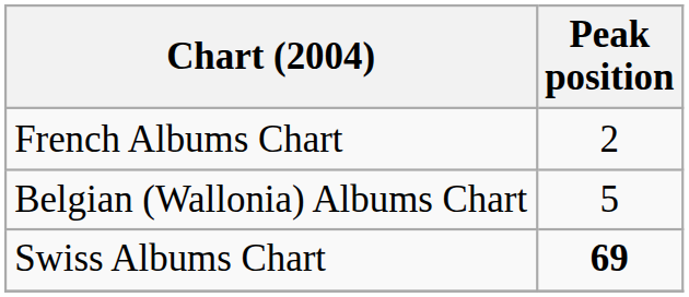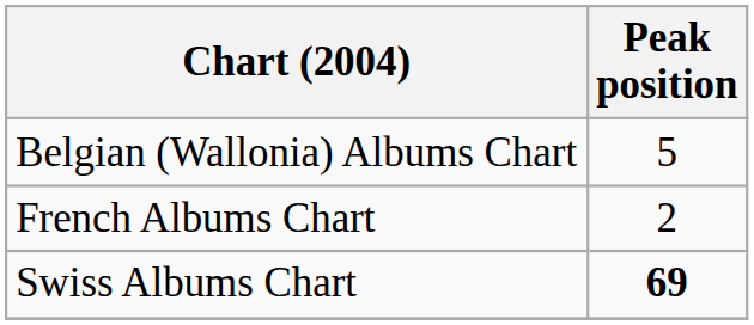rows swapped: Belgian (Wallonia) Albums Chart <-> French Albums Chart
